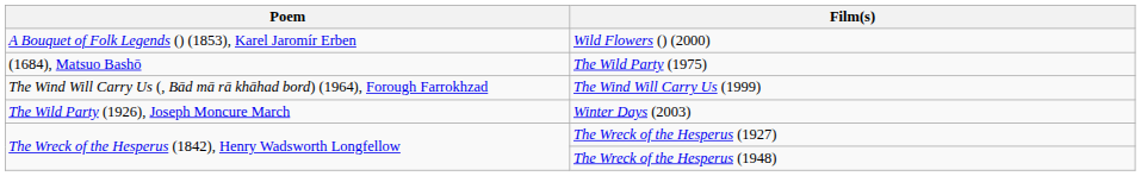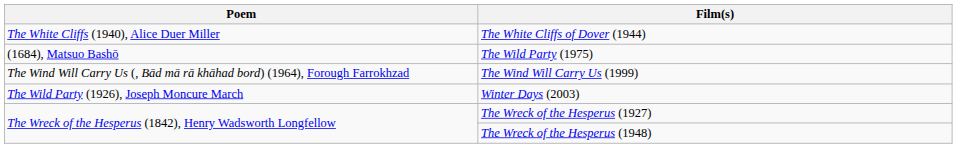+ row: The White Cliffs (1940), Alice Duer Miller | The White Cliffs of Dover (1944)
- row: A Bouquet of Folk Legends () (1853), Karel Jaromír Erben | Wild Flowers () (2000)
